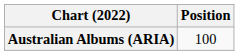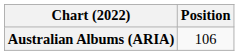Australian Albums (ARIA) | Position: 100 -> 106
